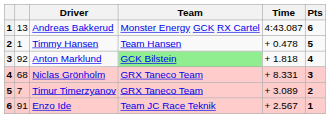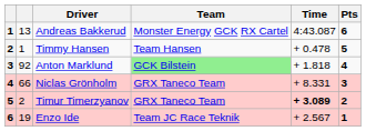Niclas Grönholm | column 2: 68 -> 66
Timur Timerzyanov | column 2: 7 -> 2
Timur Timerzyanov | Time: normal -> bold
Enzo Ide | column 2: 91 -> 19
